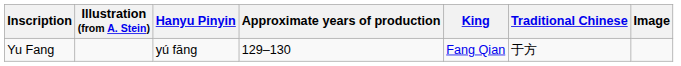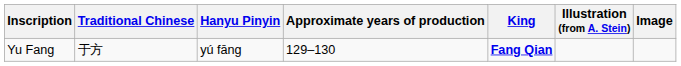columns swapped: Traditional Chinese <-> Illustration (from A. Stein)
Yu Fang | King: normal -> bold
